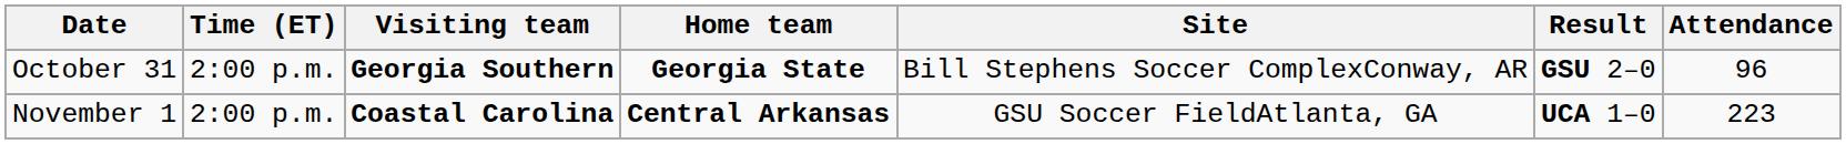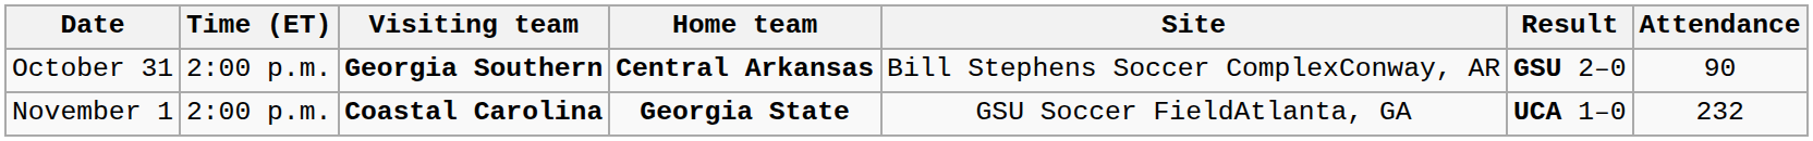October 31 | Home team: Georgia State -> Central Arkansas
October 31 | Attendance: 96 -> 90
November 1 | Home team: Central Arkansas -> Georgia State
November 1 | Attendance: 223 -> 232
